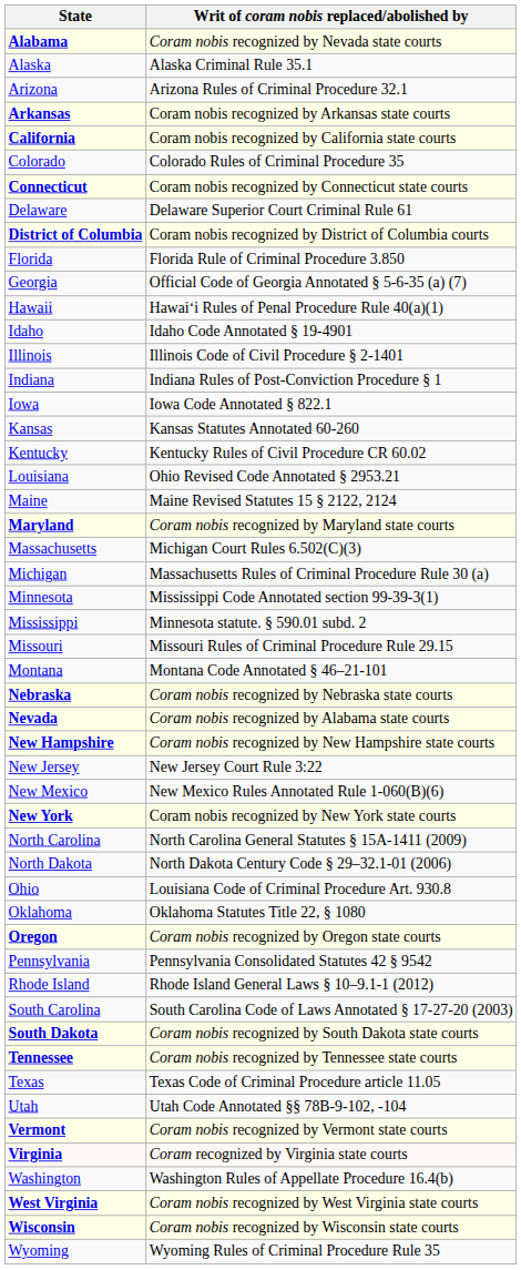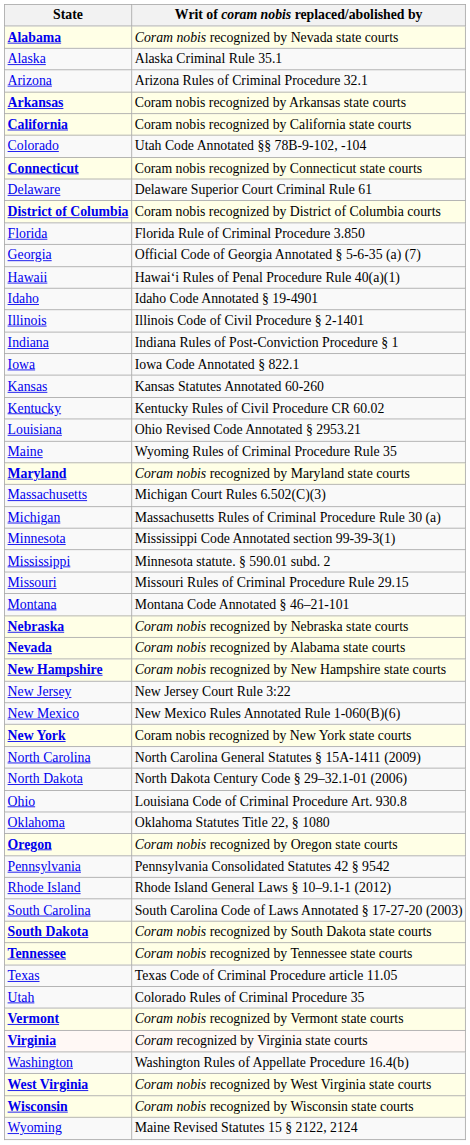Colorado | Writ of coram nobis replaced/abolished by: Colorado Rules of Criminal Procedure 35 -> Utah Code Annotated §§ 78B-9-102, -104
Maine | Writ of coram nobis replaced/abolished by: Maine Revised Statutes 15 § 2122, 2124 -> Wyoming Rules of Criminal Procedure Rule 35
Utah | Writ of coram nobis replaced/abolished by: Utah Code Annotated §§ 78B-9-102, -104 -> Colorado Rules of Criminal Procedure 35
Wyoming | Writ of coram nobis replaced/abolished by: Wyoming Rules of Criminal Procedure Rule 35 -> Maine Revised Statutes 15 § 2122, 2124
